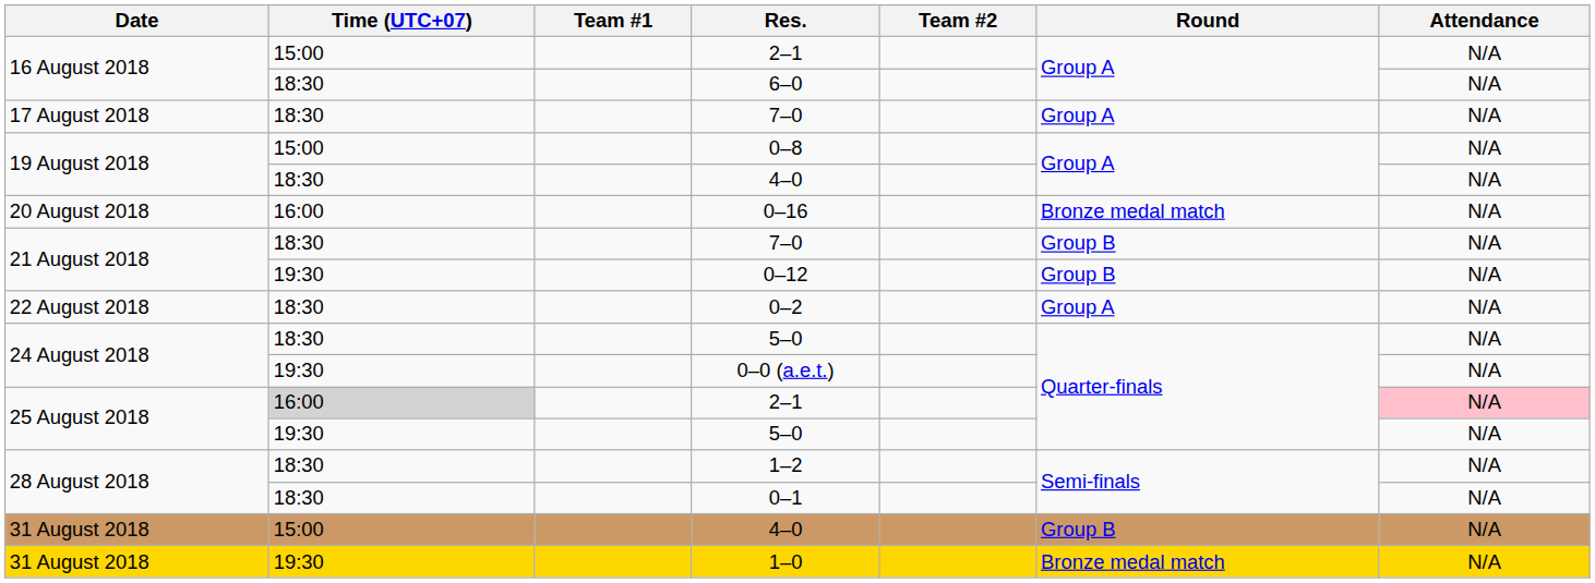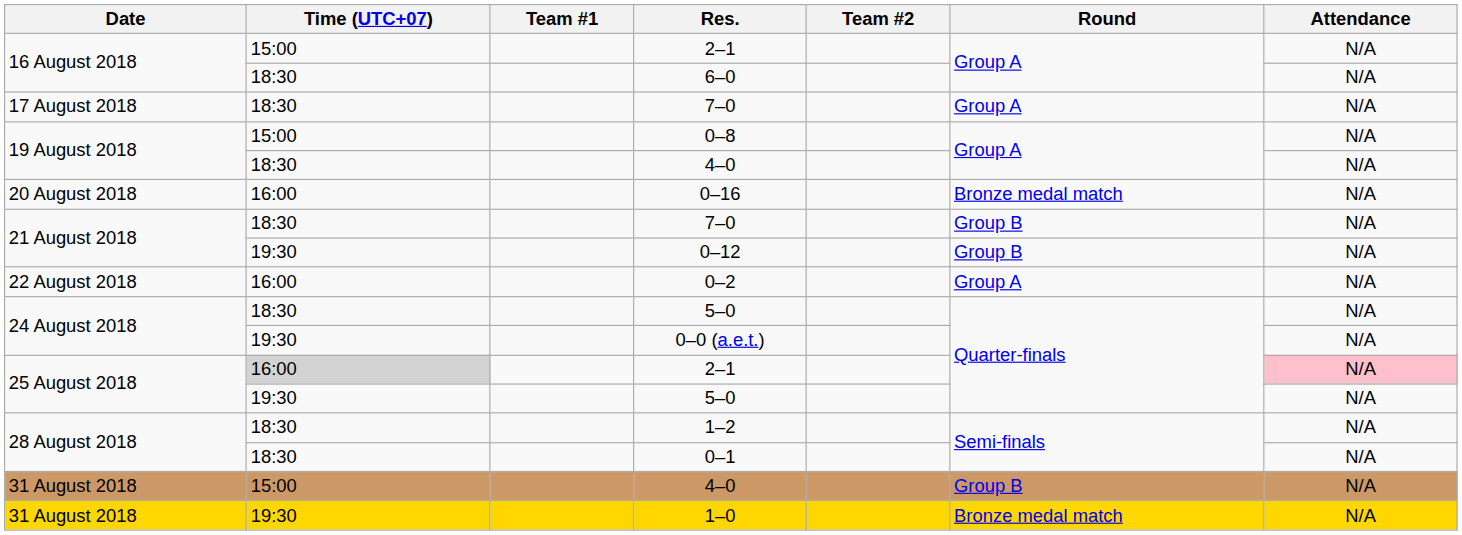0–2 | Time (UTC+07): 18:30 -> 16:00
